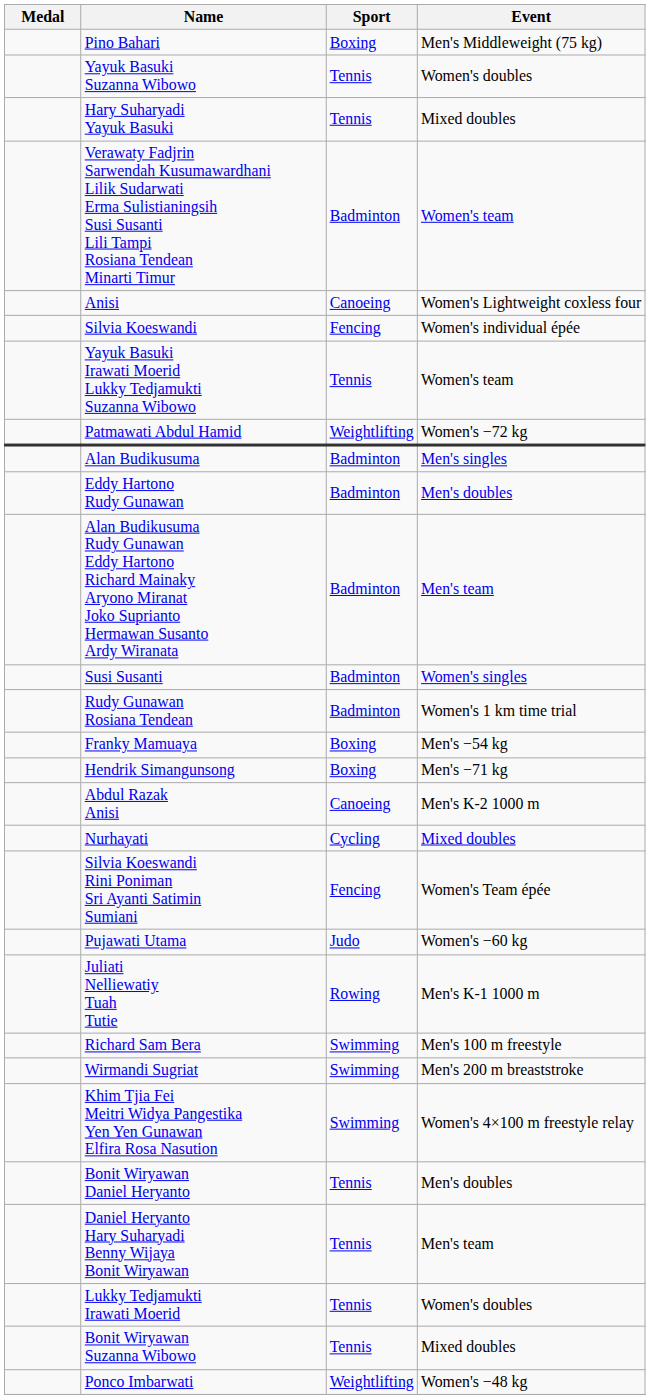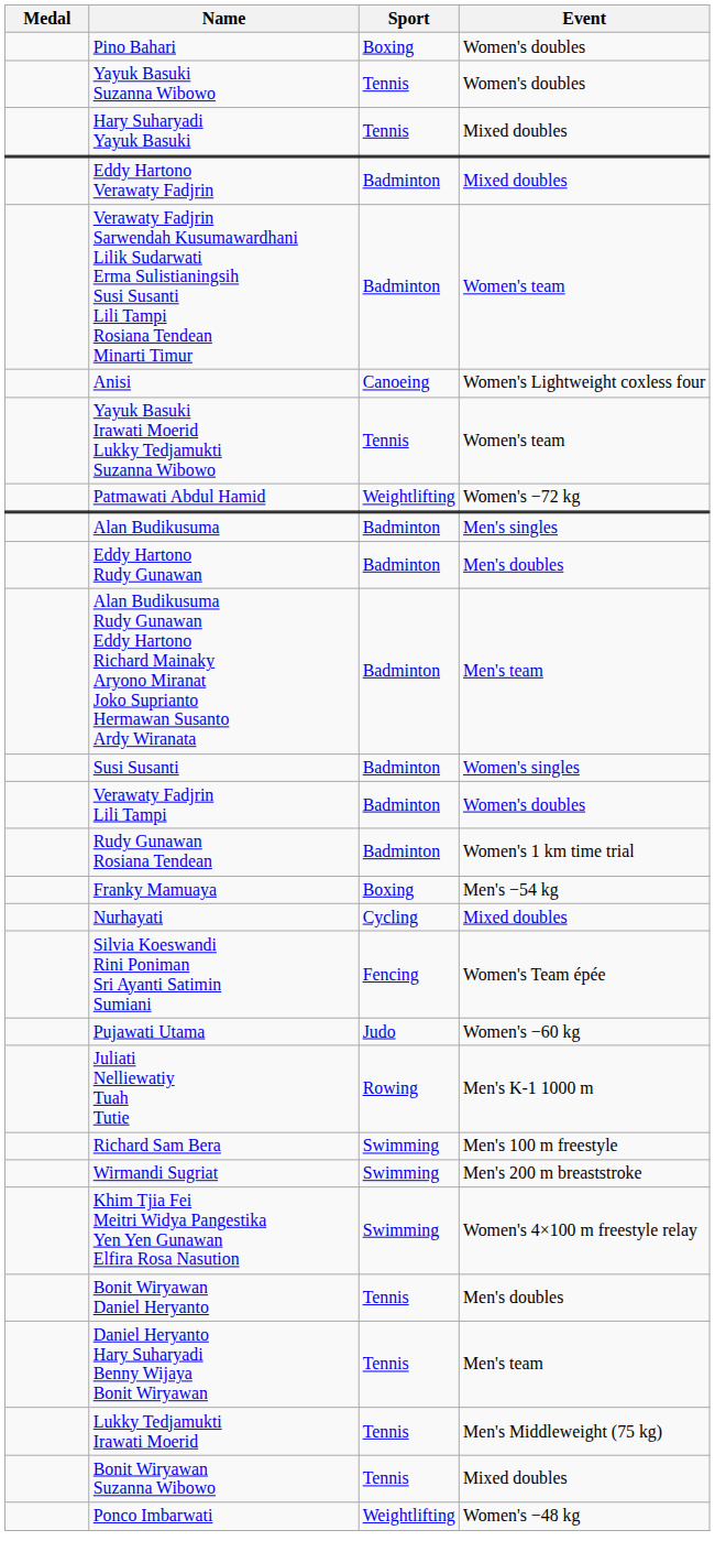Pino Bahari | Event: Men's Middleweight (75 kg) -> Women's doubles
+ row: Eddy Hartono Verawaty Fadjrin | Badminton | Mixed doubles
- row: Silvia Koeswandi | Fencing | Women's individual épée
+ row: Verawaty Fadjrin Lili Tampi | Badminton | Women's doubles
- row: Hendrik Simangunsong | Boxing | Men's −71 kg
- row: Abdul Razak Anisi | Canoeing | Men's K-2 1000 m
Lukky Tedjamukti Irawati Moerid | Event: Women's doubles -> Men's Middleweight (75 kg)
